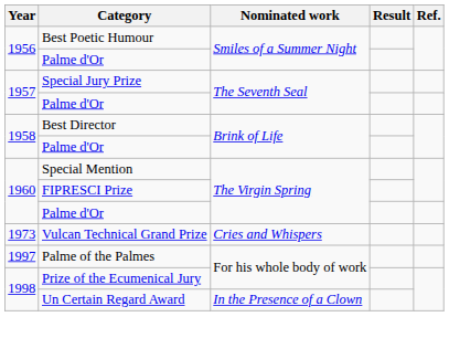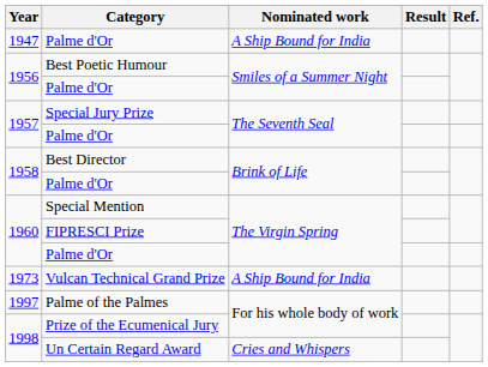+ row: 1947 | Palme d'Or | A Ship Bound for India
Vulcan Technical Grand Prize | Nominated work: Cries and Whispers -> A Ship Bound for India
Un Certain Regard Award | Nominated work: In the Presence of a Clown -> Cries and Whispers
